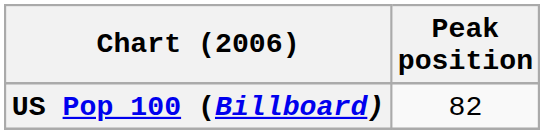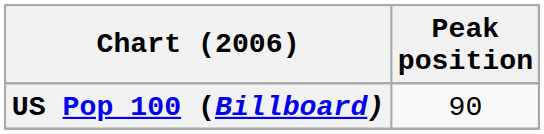US Pop 100 (Billboard) | Peak position: 82 -> 90
